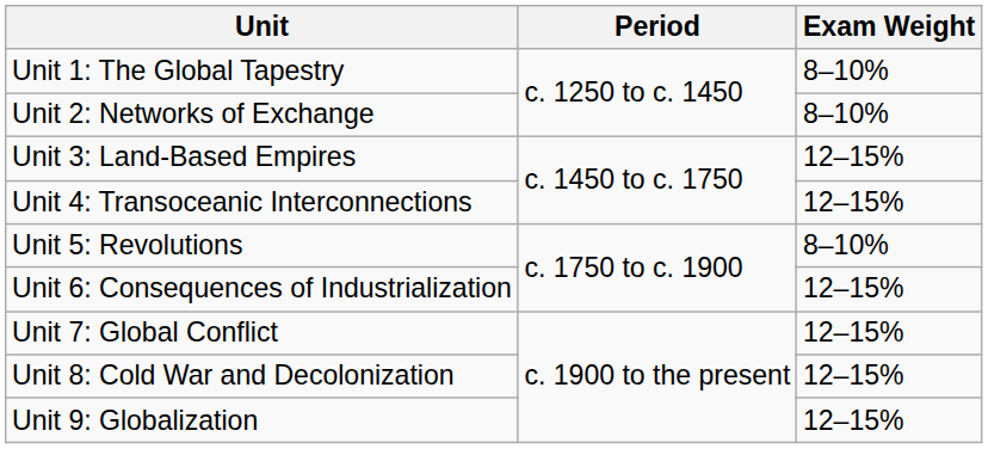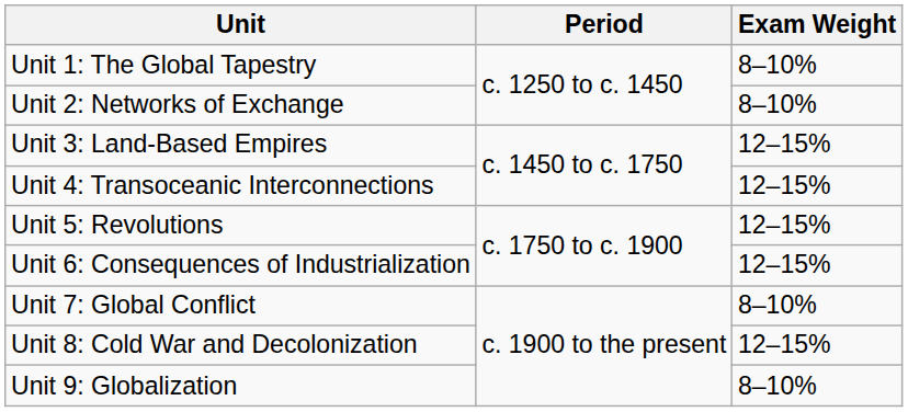Unit 5: Revolutions | Exam Weight: 8–10% -> 12–15%
Unit 7: Global Conflict | Exam Weight: 12–15% -> 8–10%
Unit 9: Globalization | Exam Weight: 12–15% -> 8–10%
